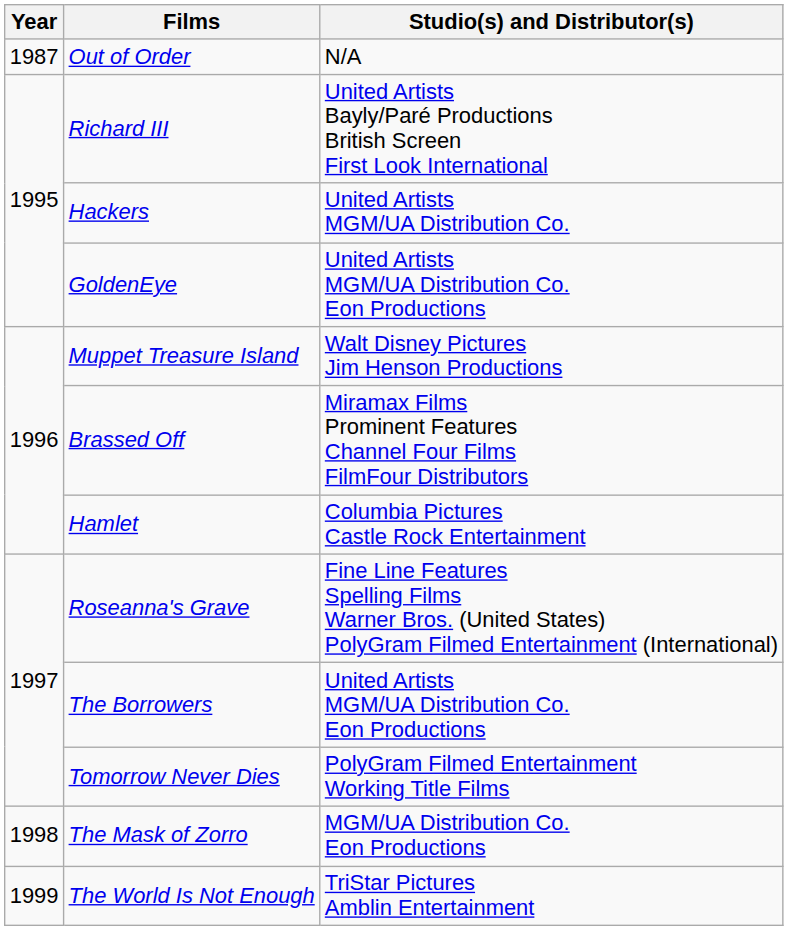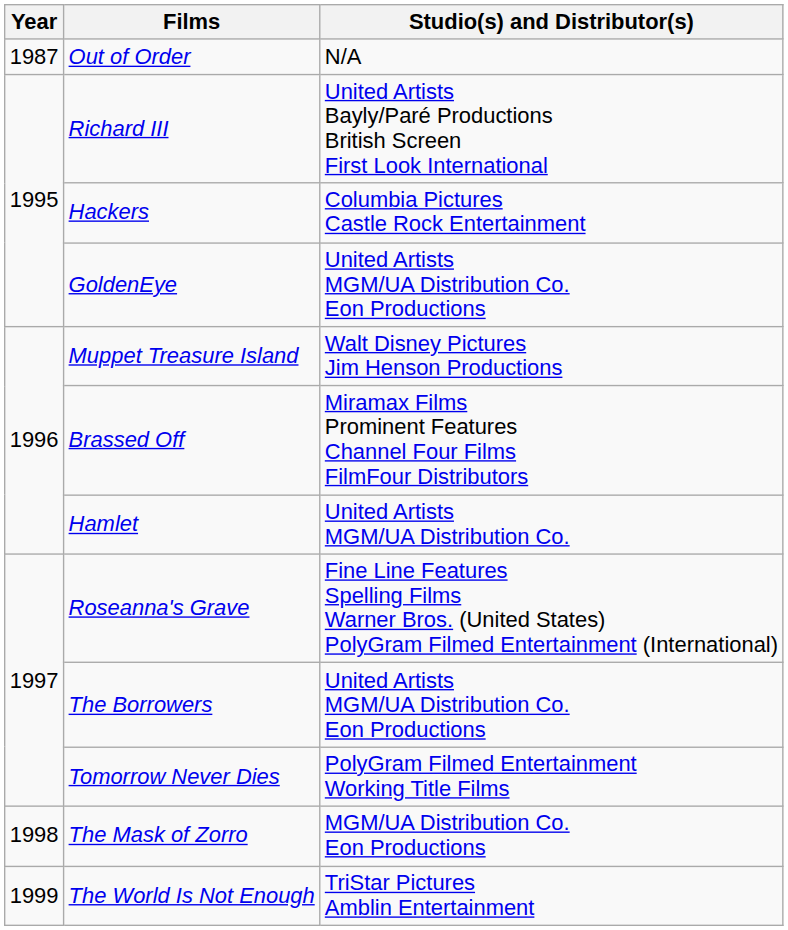Hackers | Studio(s) and Distributor(s): United Artists MGM/UA Distribution Co. -> Columbia Pictures Castle Rock Entertainment
Hamlet | Studio(s) and Distributor(s): Columbia Pictures Castle Rock Entertainment -> United Artists MGM/UA Distribution Co.
